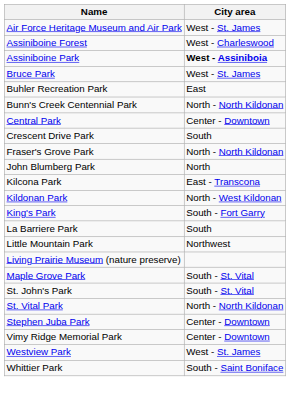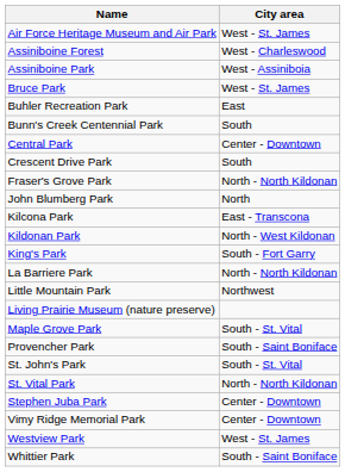Assiniboine Park | City area: bold -> normal
Bunn's Creek Centennial Park | City area: North - North Kildonan -> South
La Barriere Park | City area: South -> North - North Kildonan
+ row: Provencher Park | South - Saint Boniface
